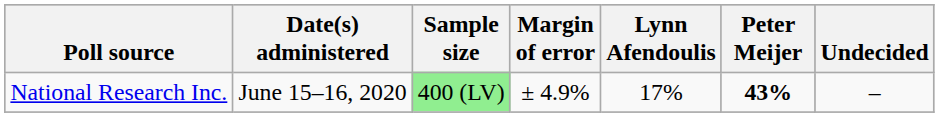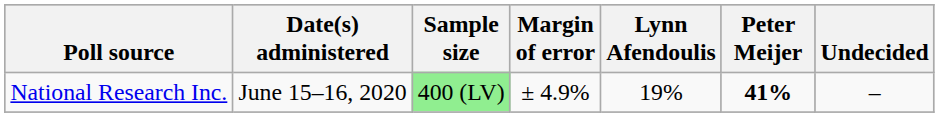National Research Inc. | Lynn Afendoulis: 17% -> 19%
National Research Inc. | Peter Meijer: 43% -> 41%
